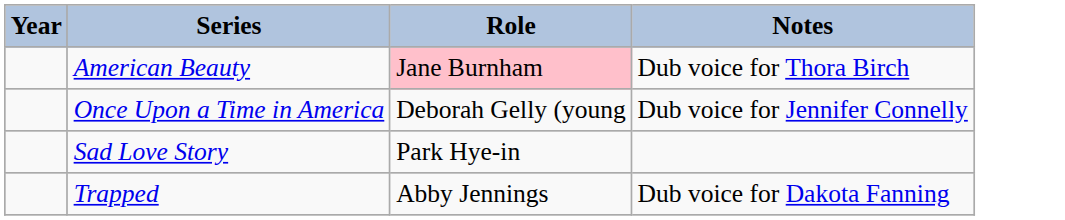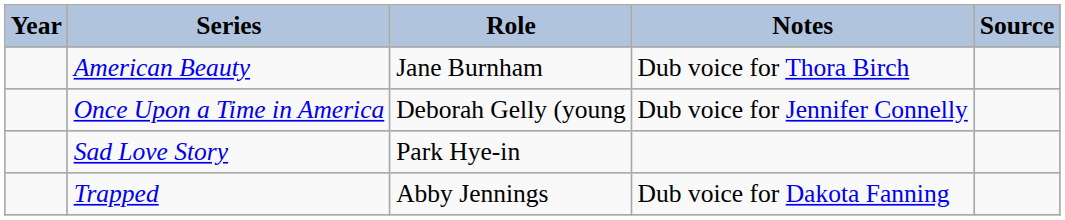+ column: Source
American Beauty | Role: pink background -> no background
